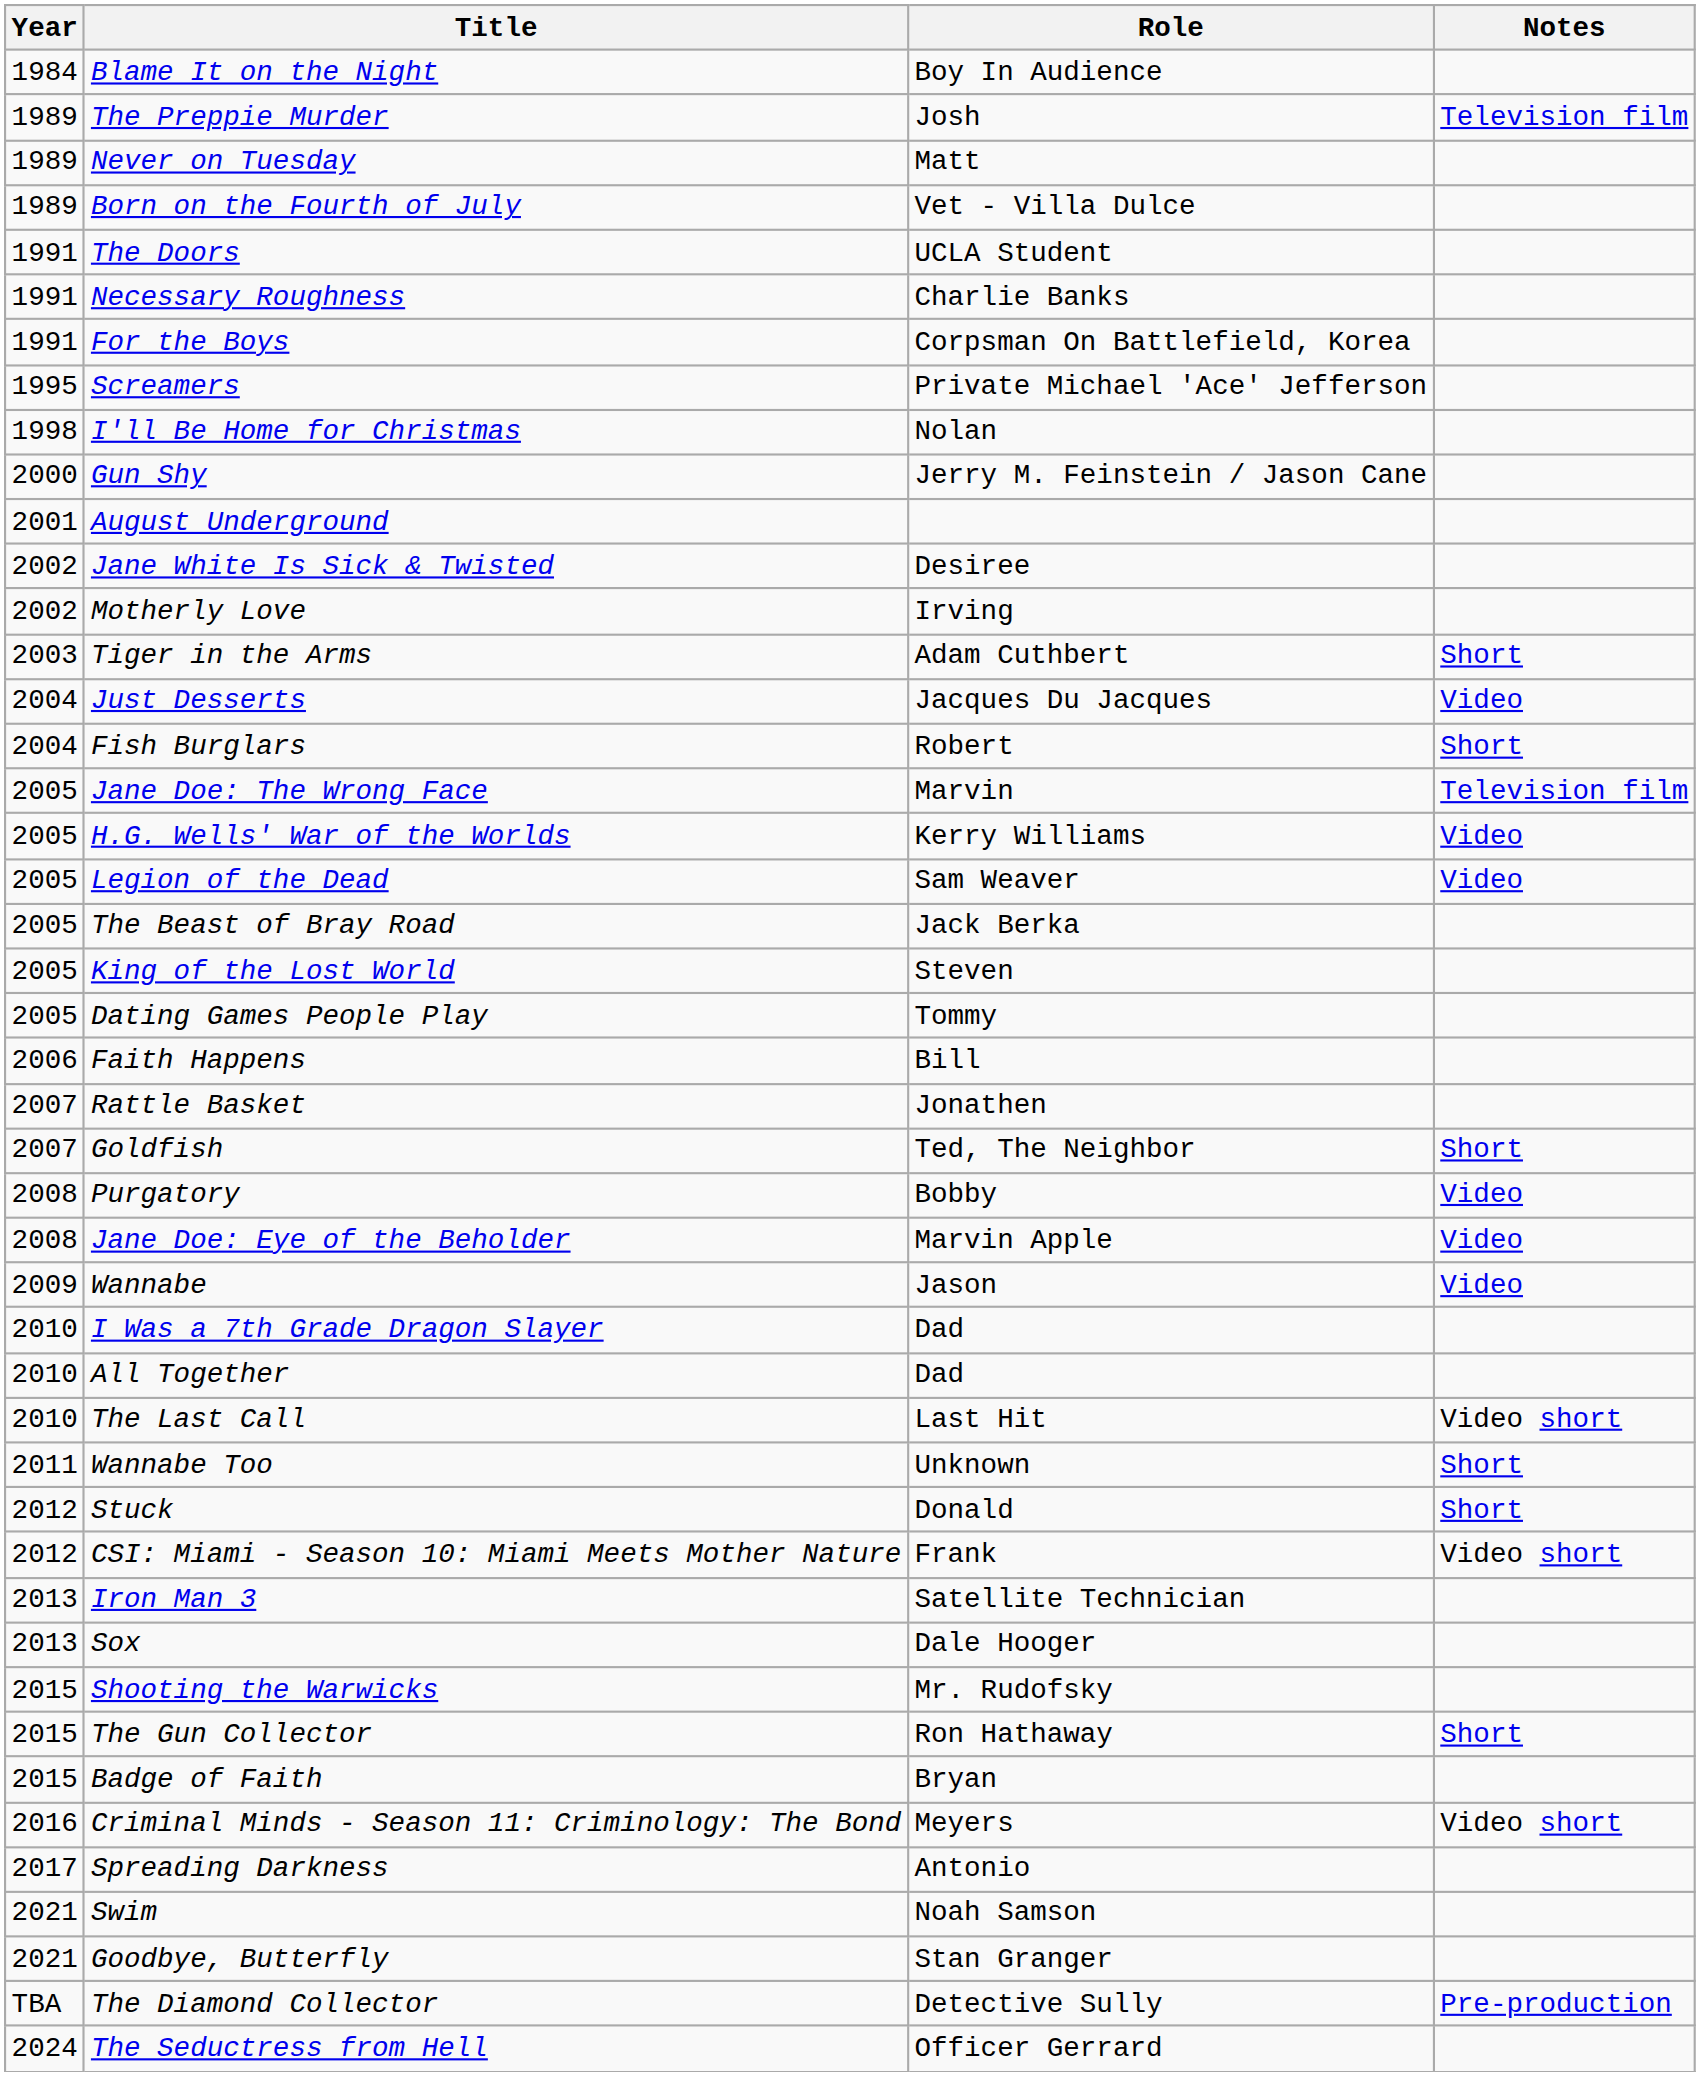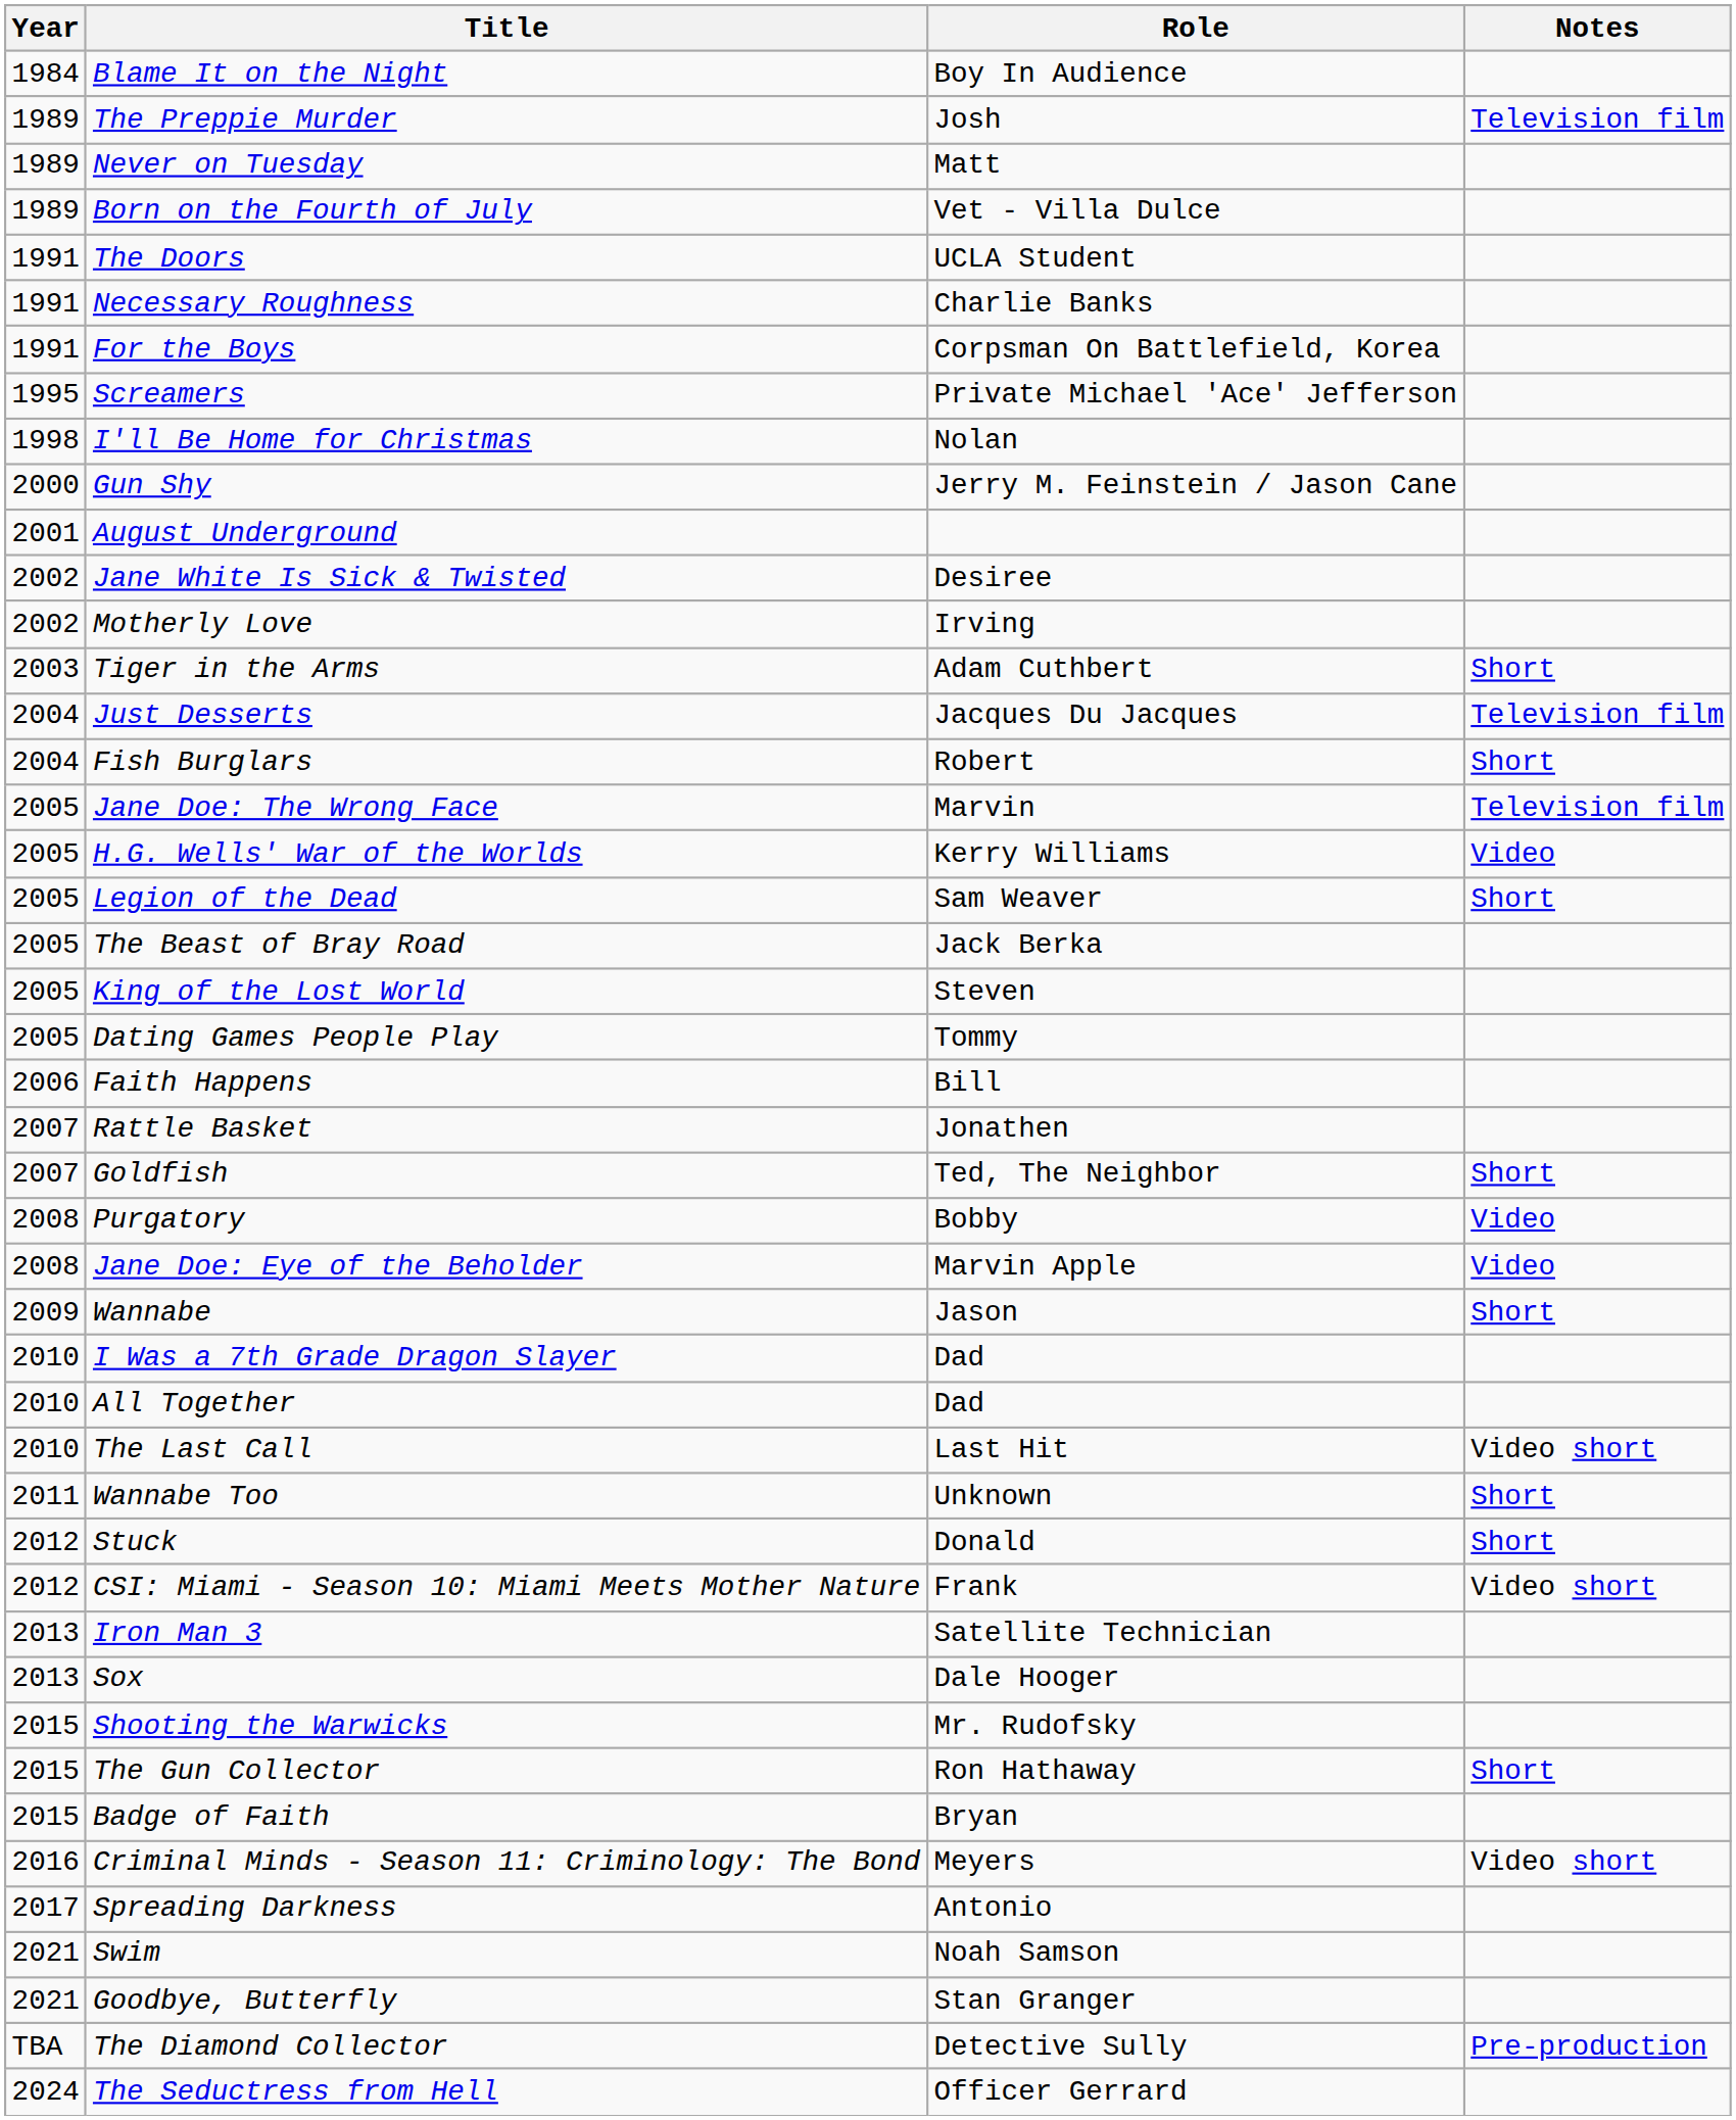Just Desserts | Notes: Video -> Television film
Legion of the Dead | Notes: Video -> Short
Wannabe | Notes: Video -> Short
